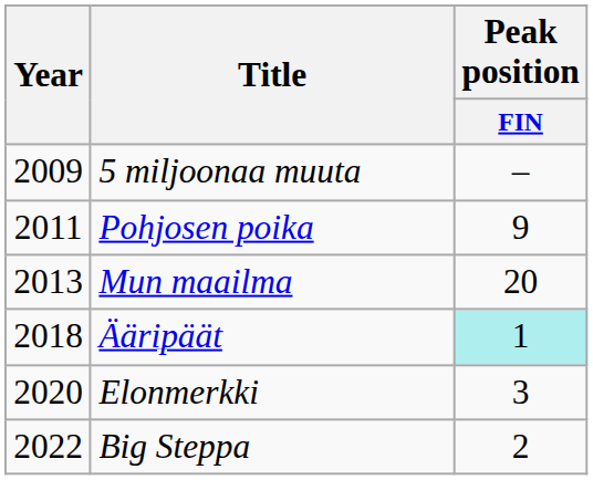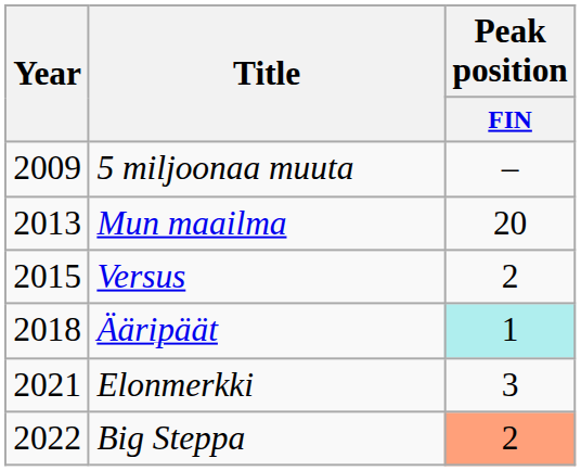- row: 2011 | Pohjosen poika | 9
+ row: 2015 | Versus | 2
Elonmerkki | Year: 2020 -> 2021
Big Steppa | Peak position / FIN: no background -> lightsalmon background
